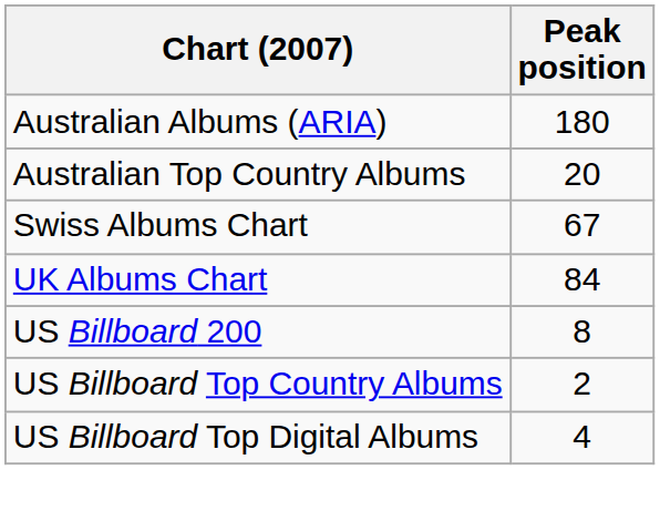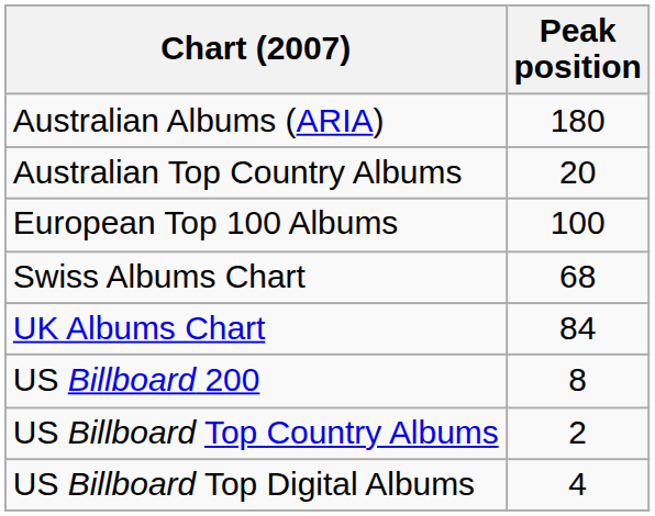+ row: European Top 100 Albums | 100
Swiss Albums Chart | Peak position: 67 -> 68
